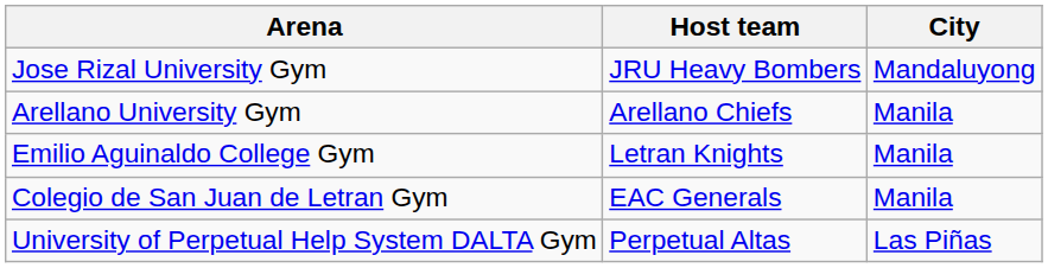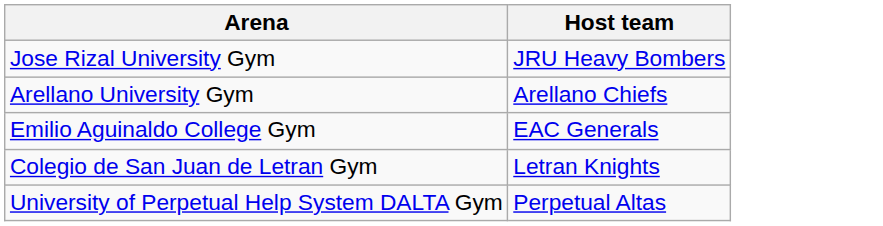- column: City | Mandaluyong | Manila | Manila | Manila | Las Piñas
Emilio Aguinaldo College Gym | Host team: Letran Knights -> EAC Generals
Colegio de San Juan de Letran Gym | Host team: EAC Generals -> Letran Knights
